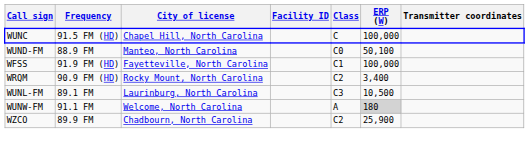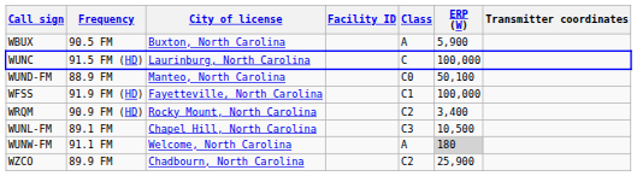+ row: WBUX | 90.5 FM | Buxton, North Carolina | A | 5,900
WUNC | City of license: Chapel Hill, North Carolina -> Laurinburg, North Carolina
WUNL-FM | City of license: Laurinburg, North Carolina -> Chapel Hill, North Carolina
